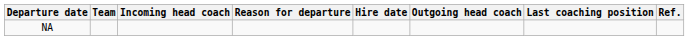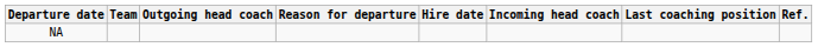columns swapped: Outgoing head coach <-> Incoming head coach
